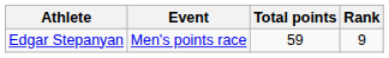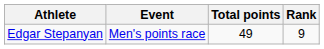Edgar Stepanyan | Total points: 59 -> 49
